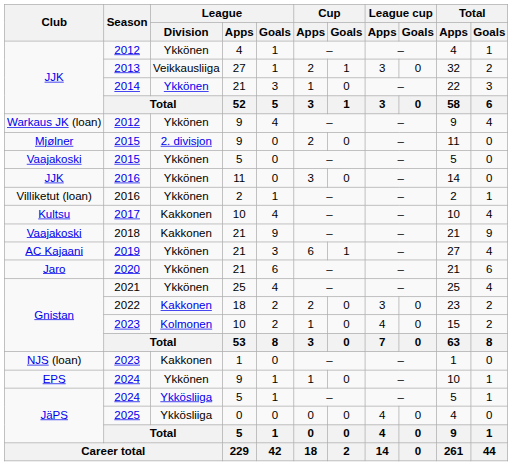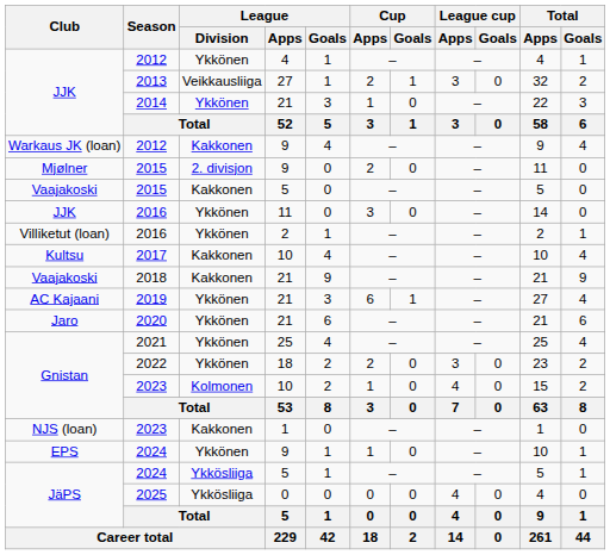Warkaus JK (loan) / 2012 | League / Division: Ykkönen -> Kakkonen
Vaajakoski / 2015 | League / Division: Ykkönen -> Kakkonen
2022 | League / Division: Kakkonen -> Ykkönen
